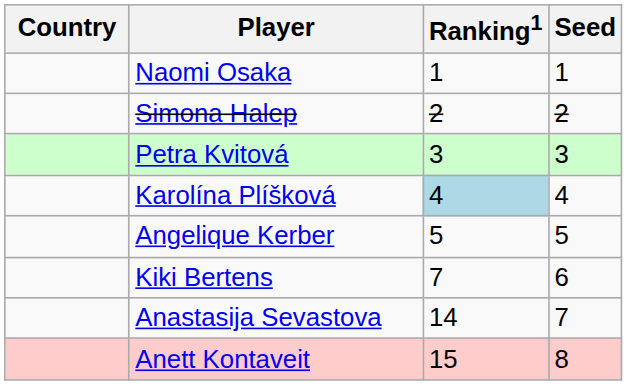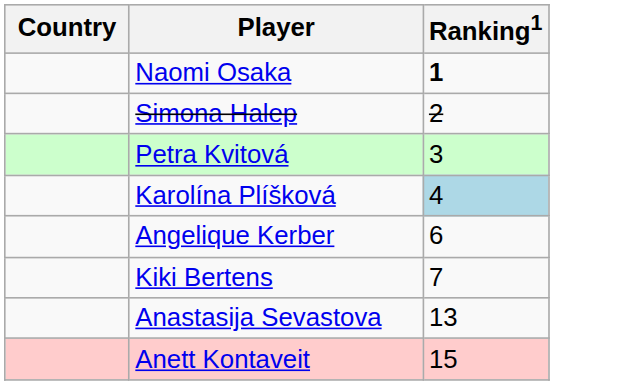- column: Seed | 1 | 2 | 3 | 4 | 5 | 6 | 7 | 8
Naomi Osaka | Ranking1: normal -> bold
Angelique Kerber | Ranking1: 5 -> 6
Anastasija Sevastova | Ranking1: 14 -> 13
